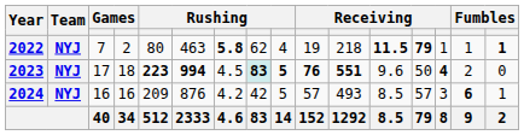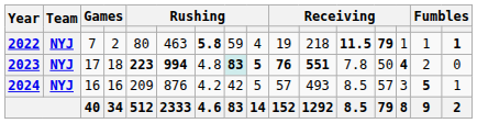2022 | column 8: 62 -> 59
2023 | column 7: 4.5 -> 4.8
2023 | column 12: 9.6 -> 7.8
2024 | column 15: 6 -> 5
